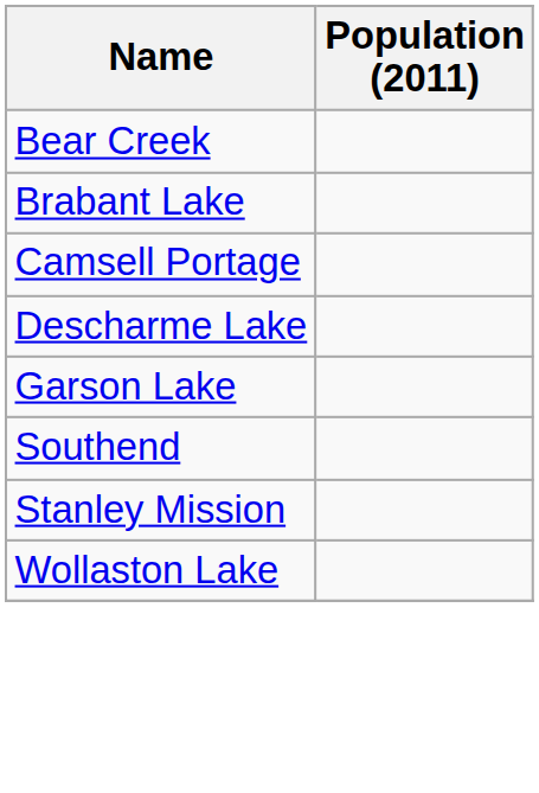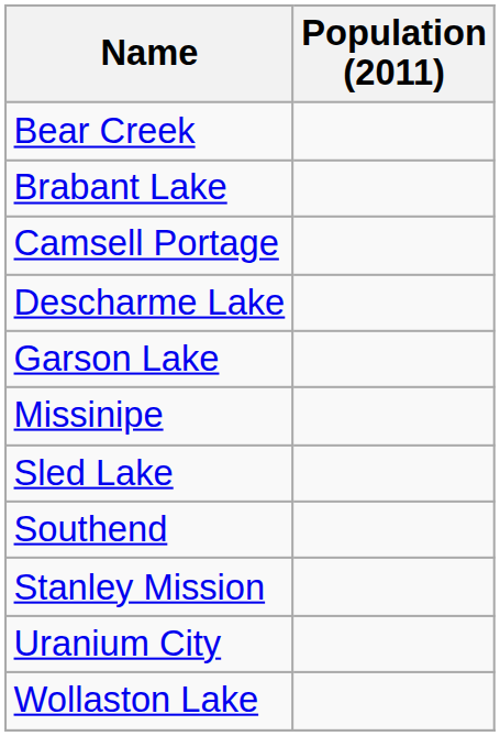+ row: Missinipe
+ row: Sled Lake
+ row: Uranium City
